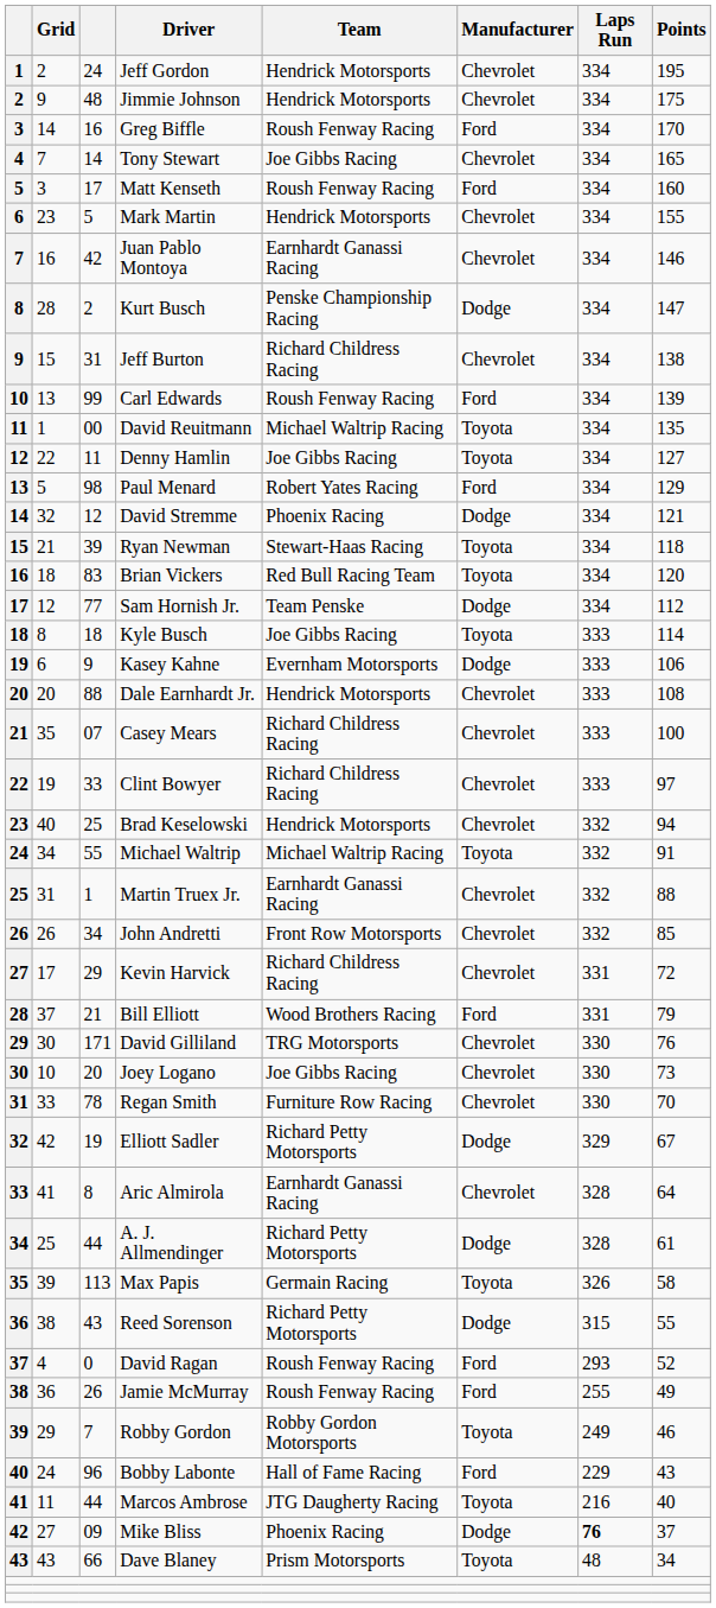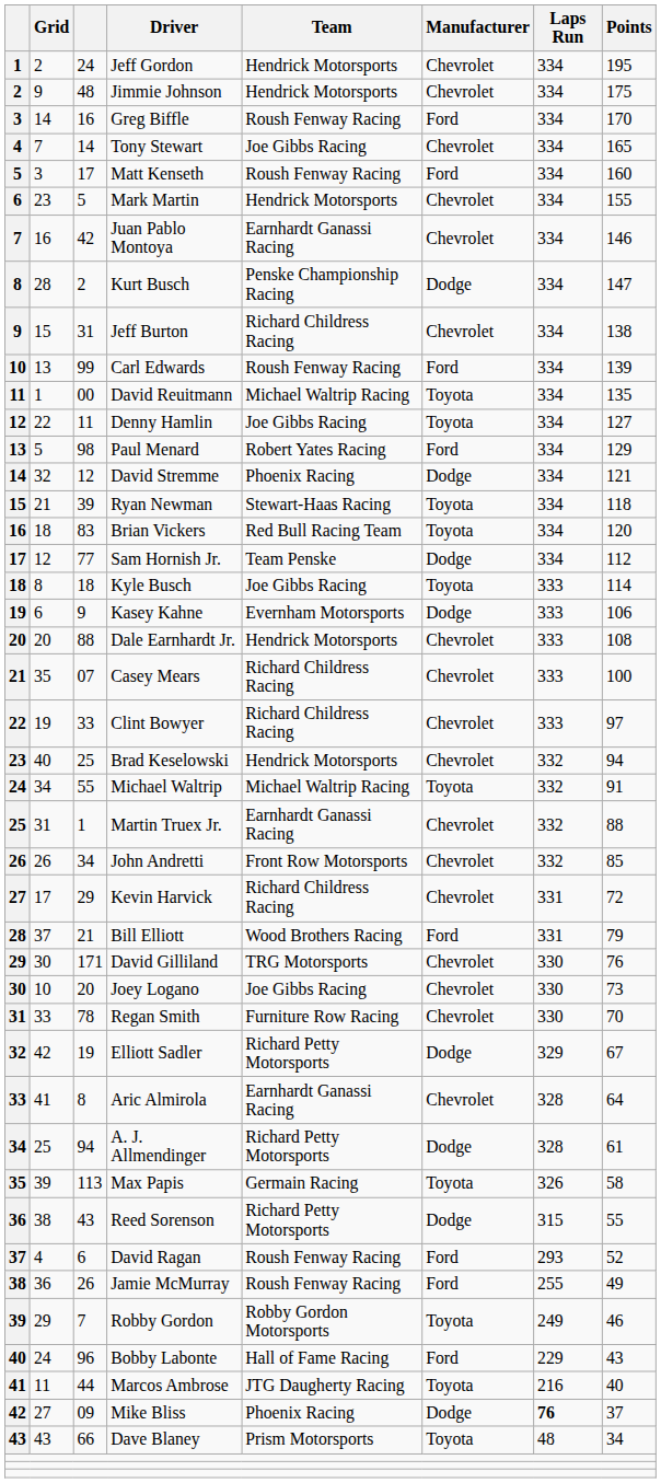A. J. Allmendinger | column 3: 44 -> 94
David Ragan | column 3: 0 -> 6
